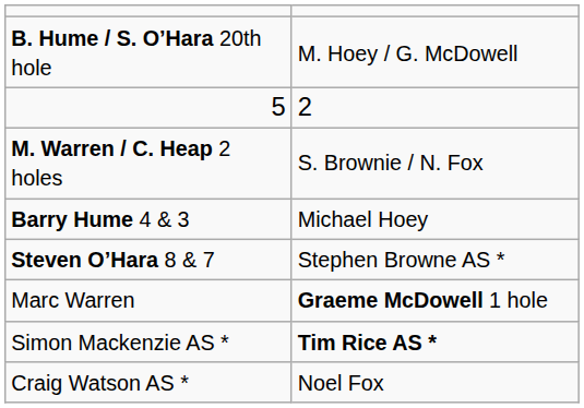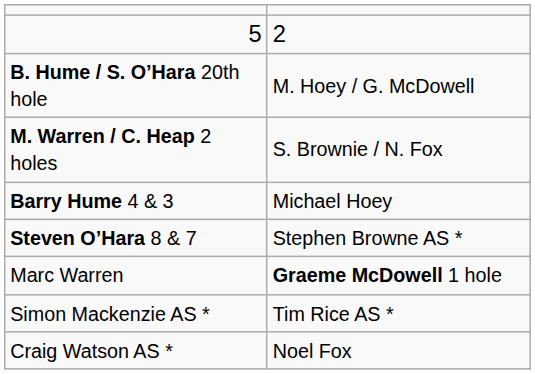rows swapped: 5 <-> B. Hume / S. O’Hara 20th hole
Simon Mackenzie AS * | column 2: bold -> normal
